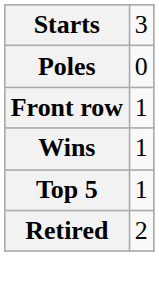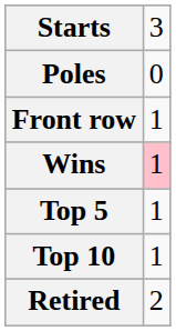Wins | column 2: no background -> pink background
+ row: Top 10 | 1
